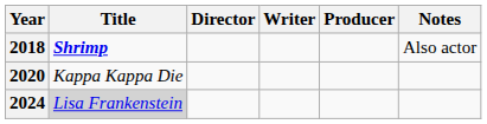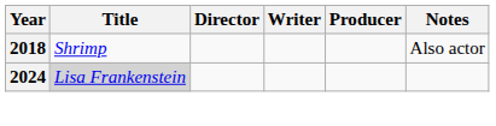2018 | Title: bold -> normal
- row: 2020 | Kappa Kappa Die
